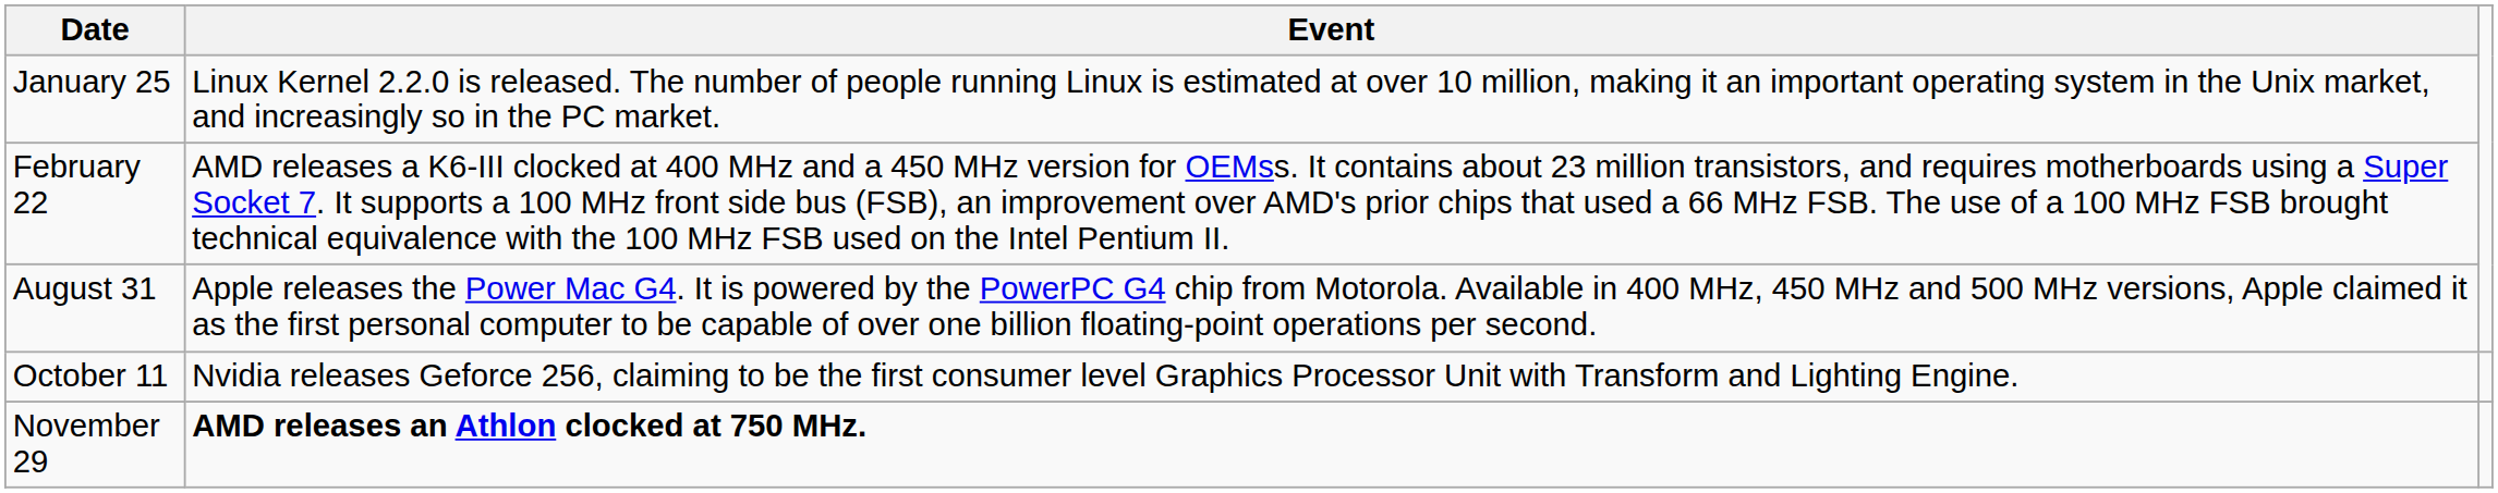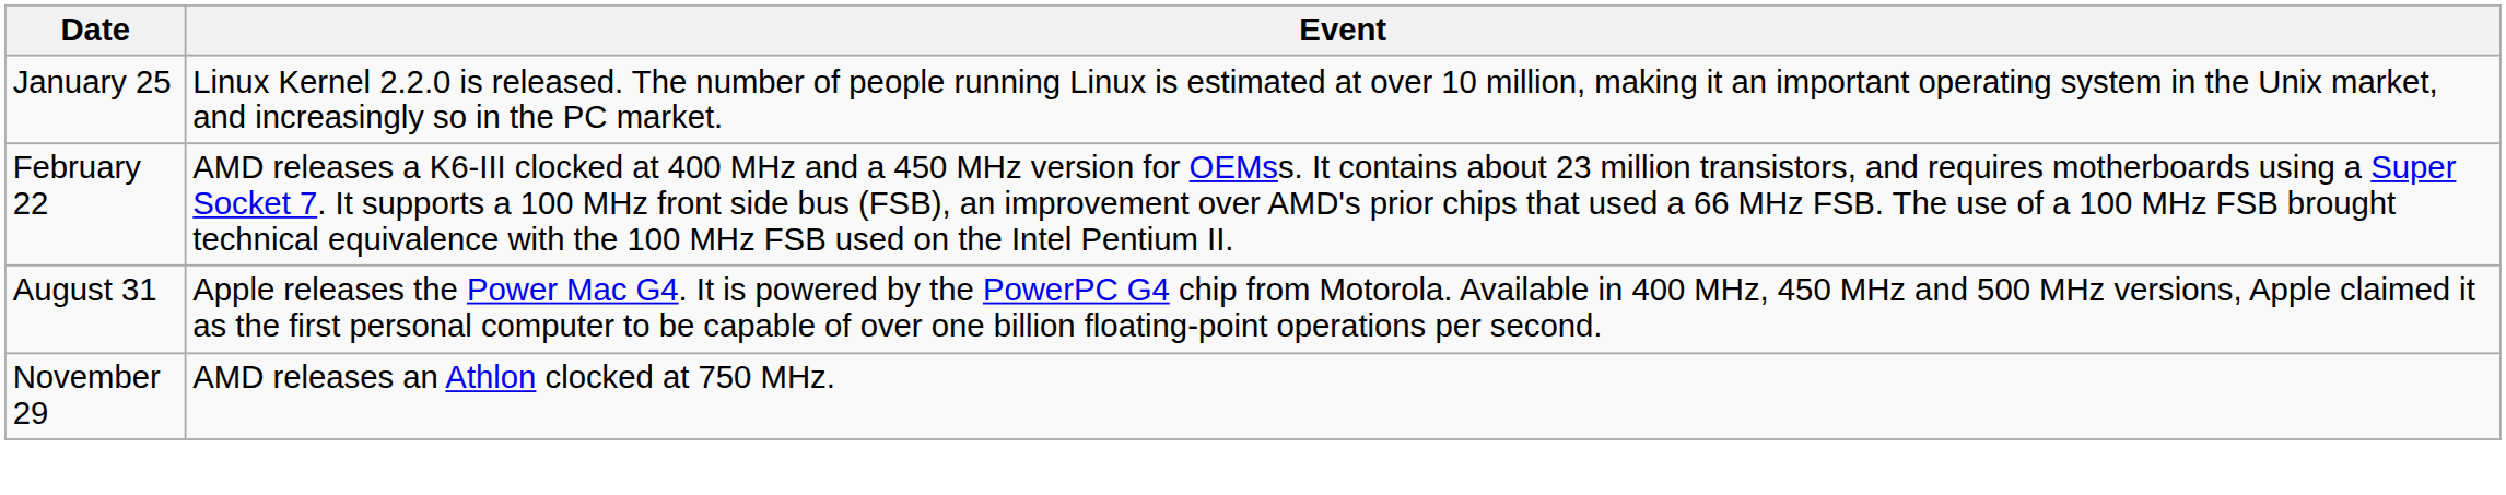- row: October 11 | Nvidia releases Geforce 256, claiming to be the first consumer level Graphics Processor Unit with Transform and Lighting Engine.
November 29 | Event: bold -> normal
